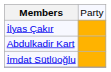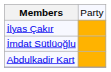rows swapped: Abdulkadir Kart <-> İmdat Sütlüoğlu
